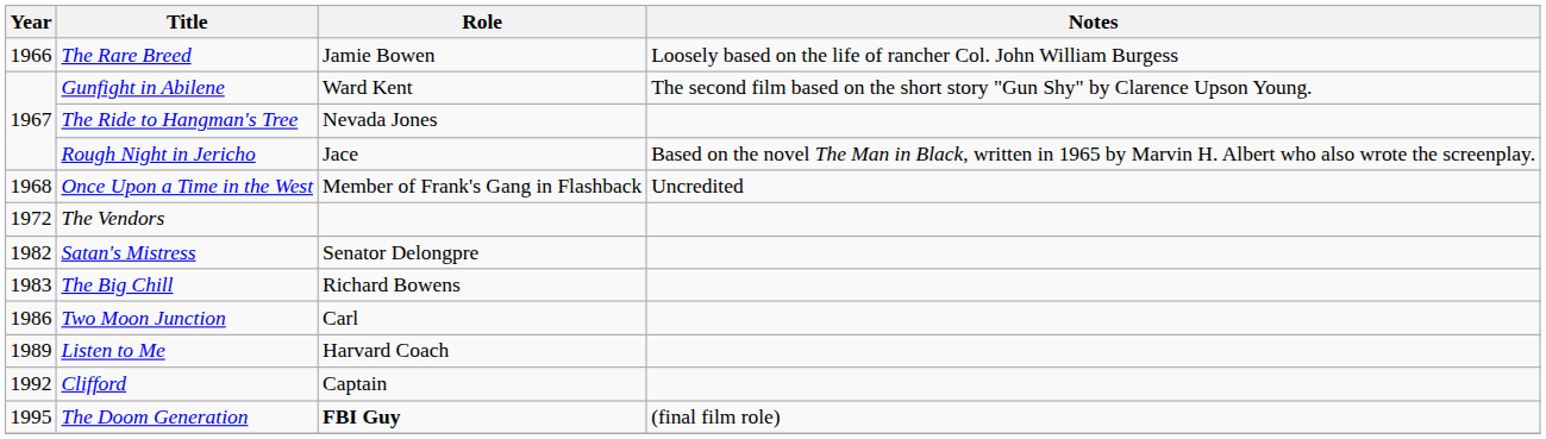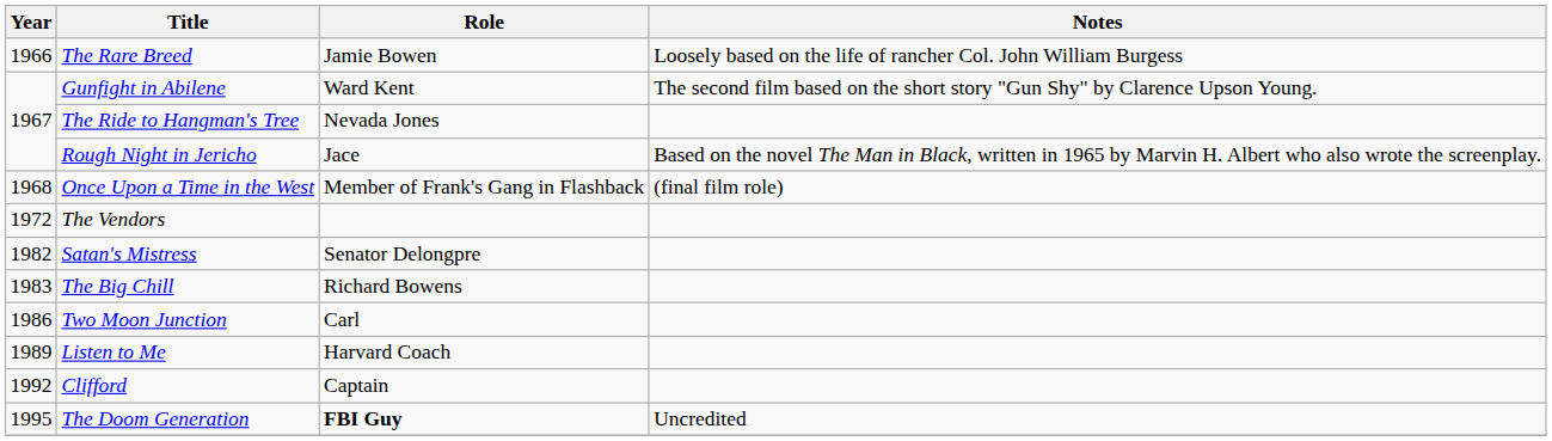Once Upon a Time in the West | Notes: Uncredited -> (final film role)
The Doom Generation | Notes: (final film role) -> Uncredited
